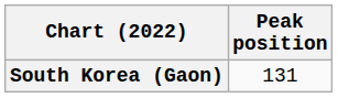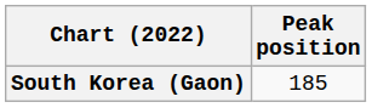South Korea (Gaon) | Peak position: 131 -> 185
